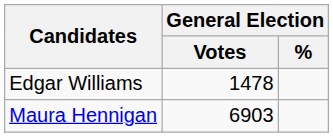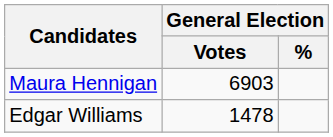rows swapped: Maura Hennigan <-> Edgar Williams
